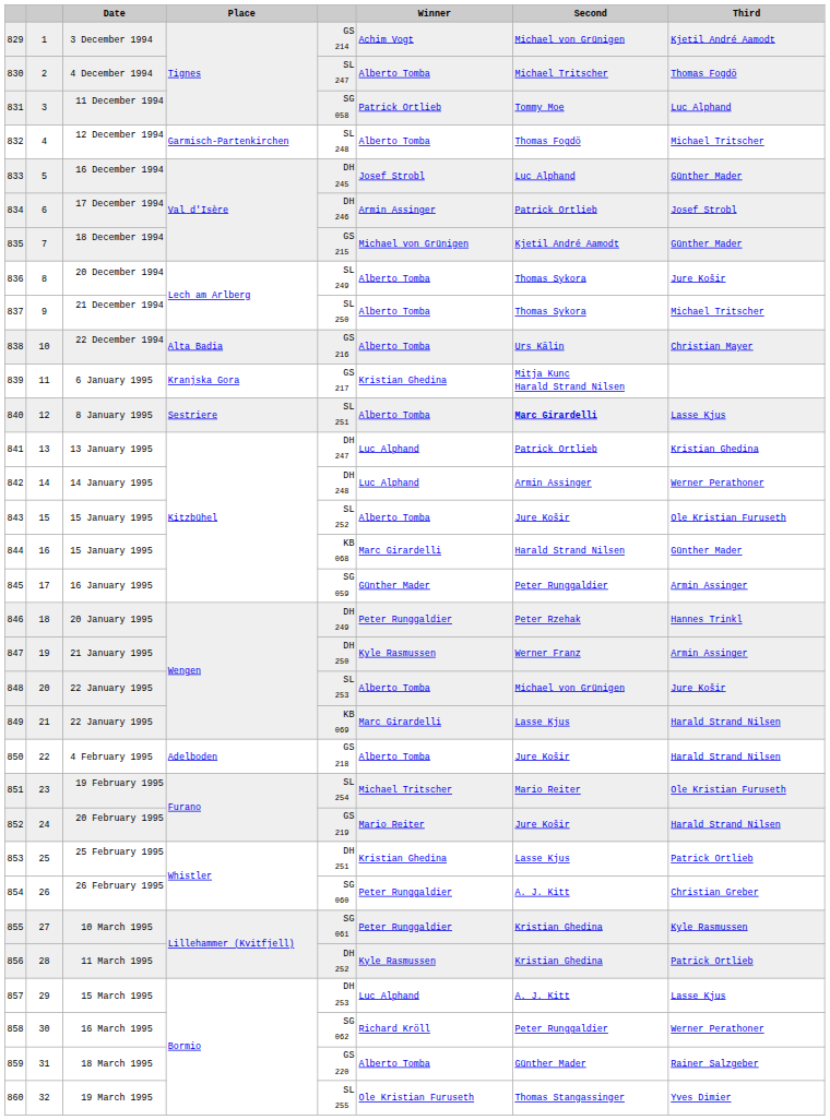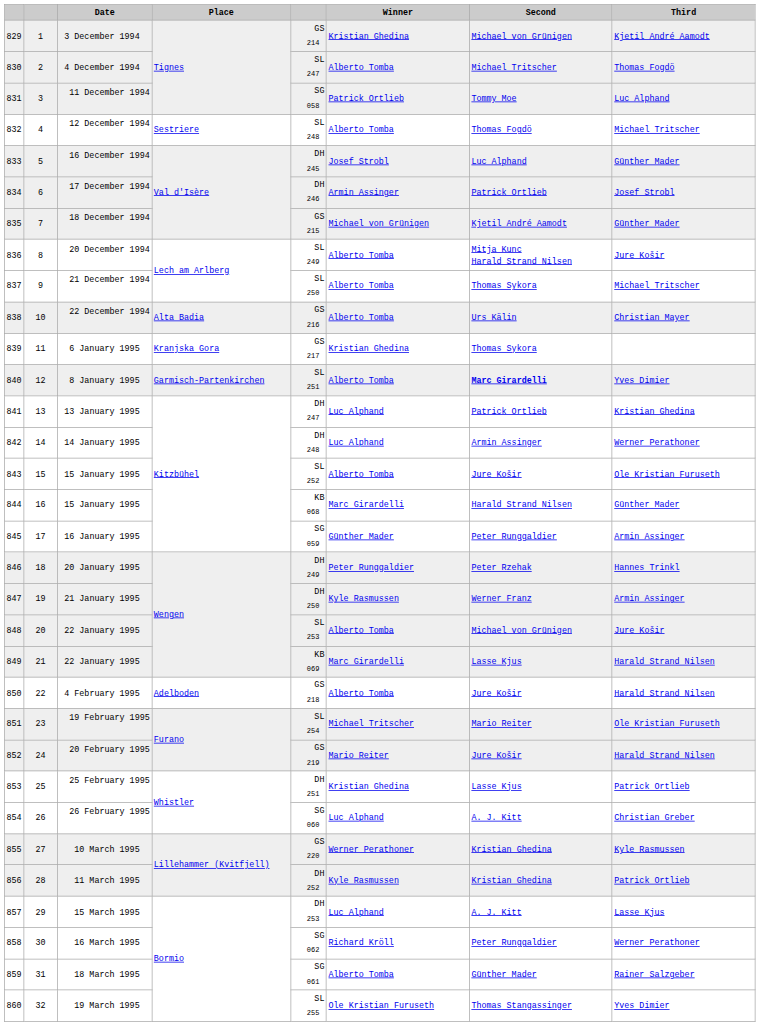3 December 1994 | Winner: Achim Vogt -> Kristian Ghedina
12 December 1994 | Place: Garmisch-Partenkirchen -> Sestriere
20 December 1994 | Second: Thomas Sykora -> Mitja Kunc Harald Strand Nilsen
6 January 1995 | Second: Mitja Kunc Harald Strand Nilsen -> Thomas Sykora
8 January 1995 | Place: Sestriere -> Garmisch-Partenkirchen
8 January 1995 | Third: Lasse Kjus -> Yves Dimier
26 February 1995 | Winner: Peter Runggaldier -> Luc Alphand
10 March 1995 | column 5: SG 061 -> GS 220
10 March 1995 | Winner: Peter Runggaldier -> Werner Perathoner
18 March 1995 | column 5: GS 220 -> SG 061
